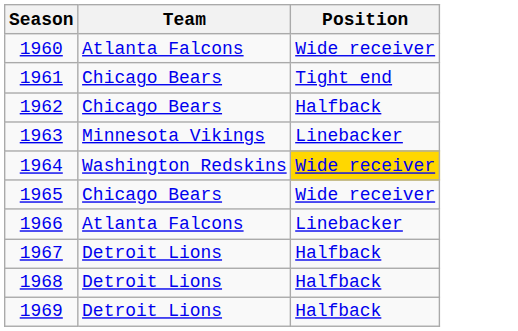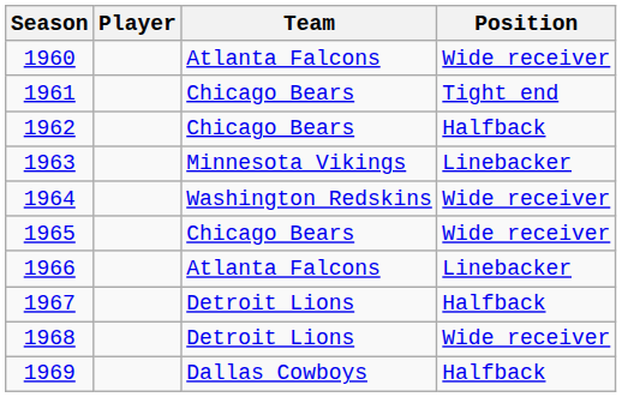+ column: Player
1964 | Position: gold background -> no background
1968 | Position: Halfback -> Wide receiver
1969 | Team: Detroit Lions -> Dallas Cowboys
